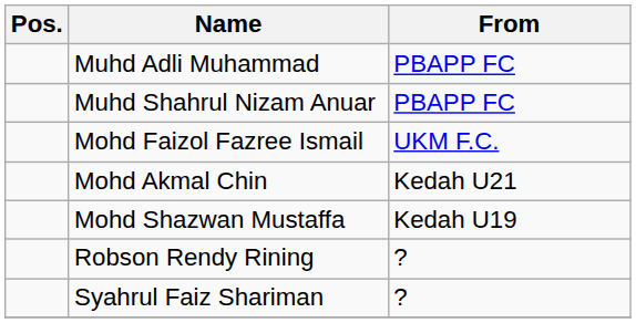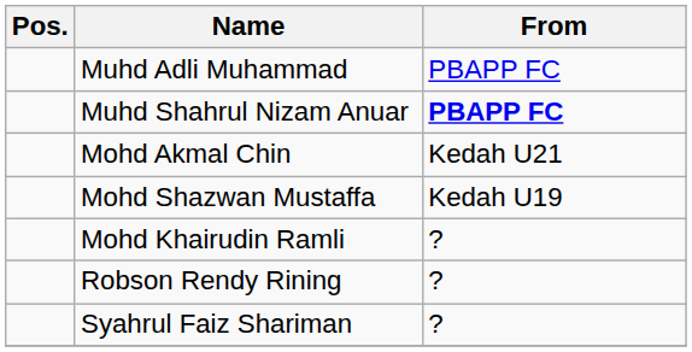Muhd Shahrul Nizam Anuar | From: normal -> bold
- row: Mohd Faizol Fazree Ismail | UKM F.C.
+ row: Mohd Khairudin Ramli | ?
